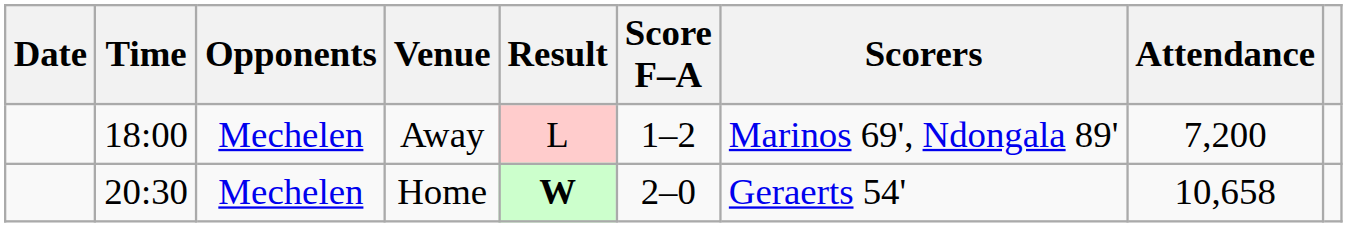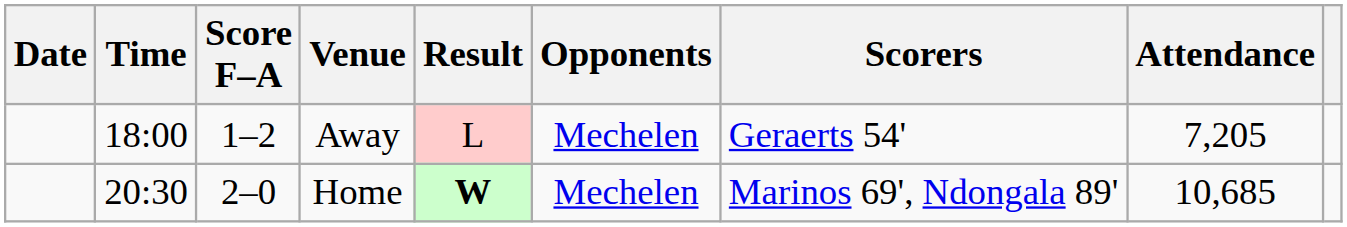columns swapped: Opponents <-> Score F–A
Away | Scorers: Marinos 69', Ndongala 89' -> Geraerts 54'
Away | Attendance: 7,200 -> 7,205
Home | Scorers: Geraerts 54' -> Marinos 69', Ndongala 89'
Home | Attendance: 10,658 -> 10,685
